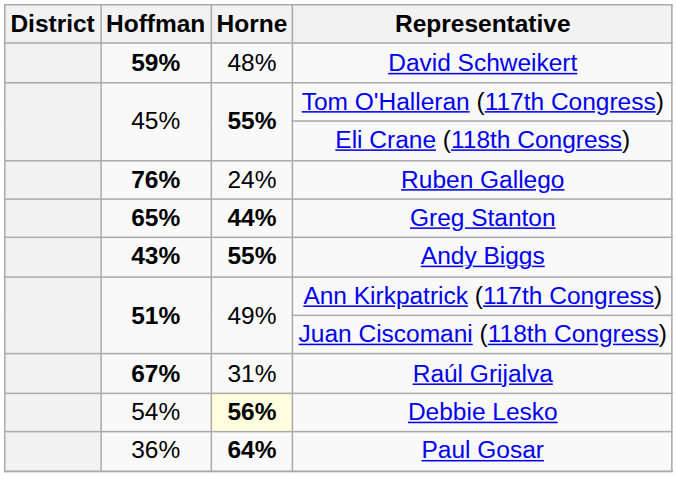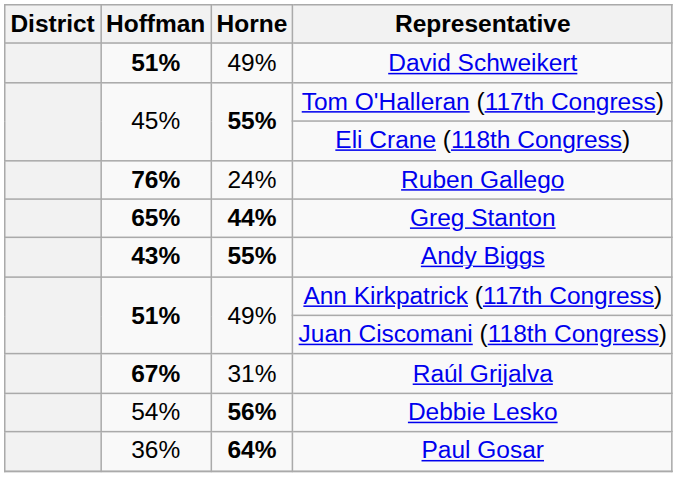David Schweikert | Hoffman: 59% -> 51%
David Schweikert | Horne: 48% -> 49%
Debbie Lesko | Horne: lightyellow background -> no background
